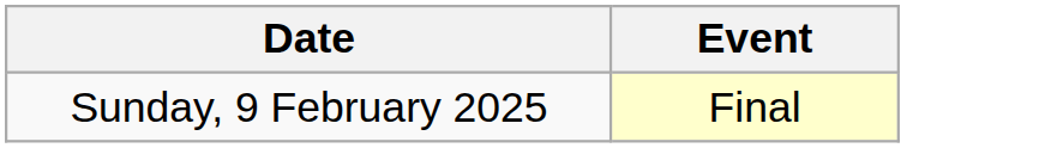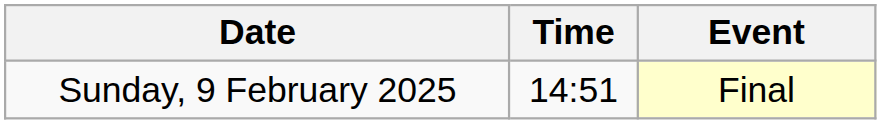+ column: Time | 14:51
